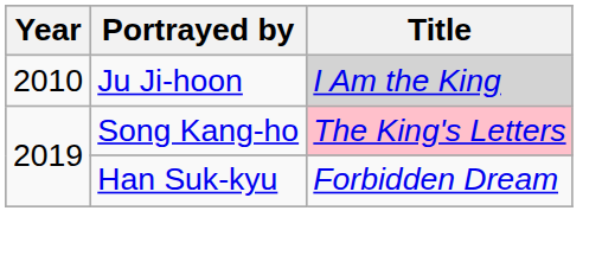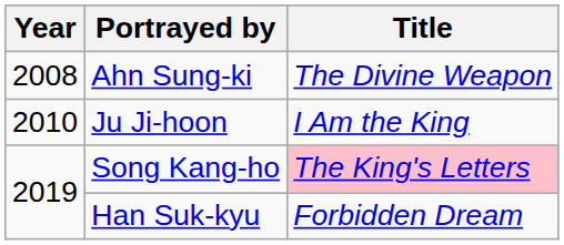+ row: 2008 | Ahn Sung-ki | The Divine Weapon
Ju Ji-hoon | Title: lightgrey background -> no background
